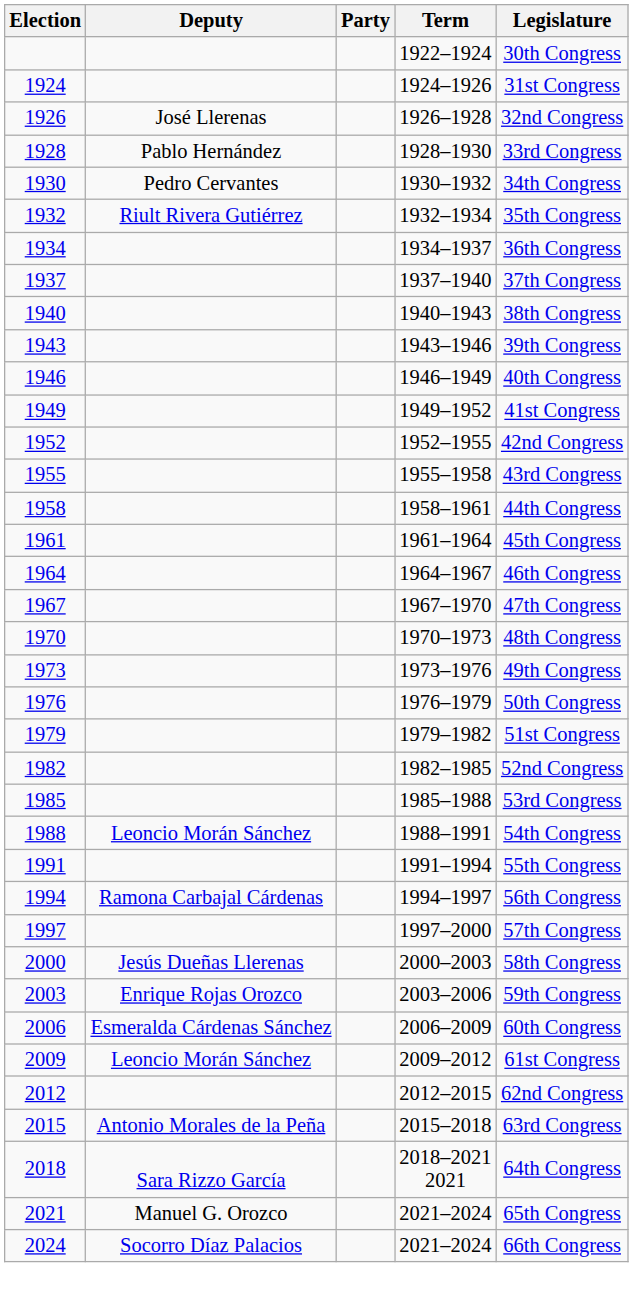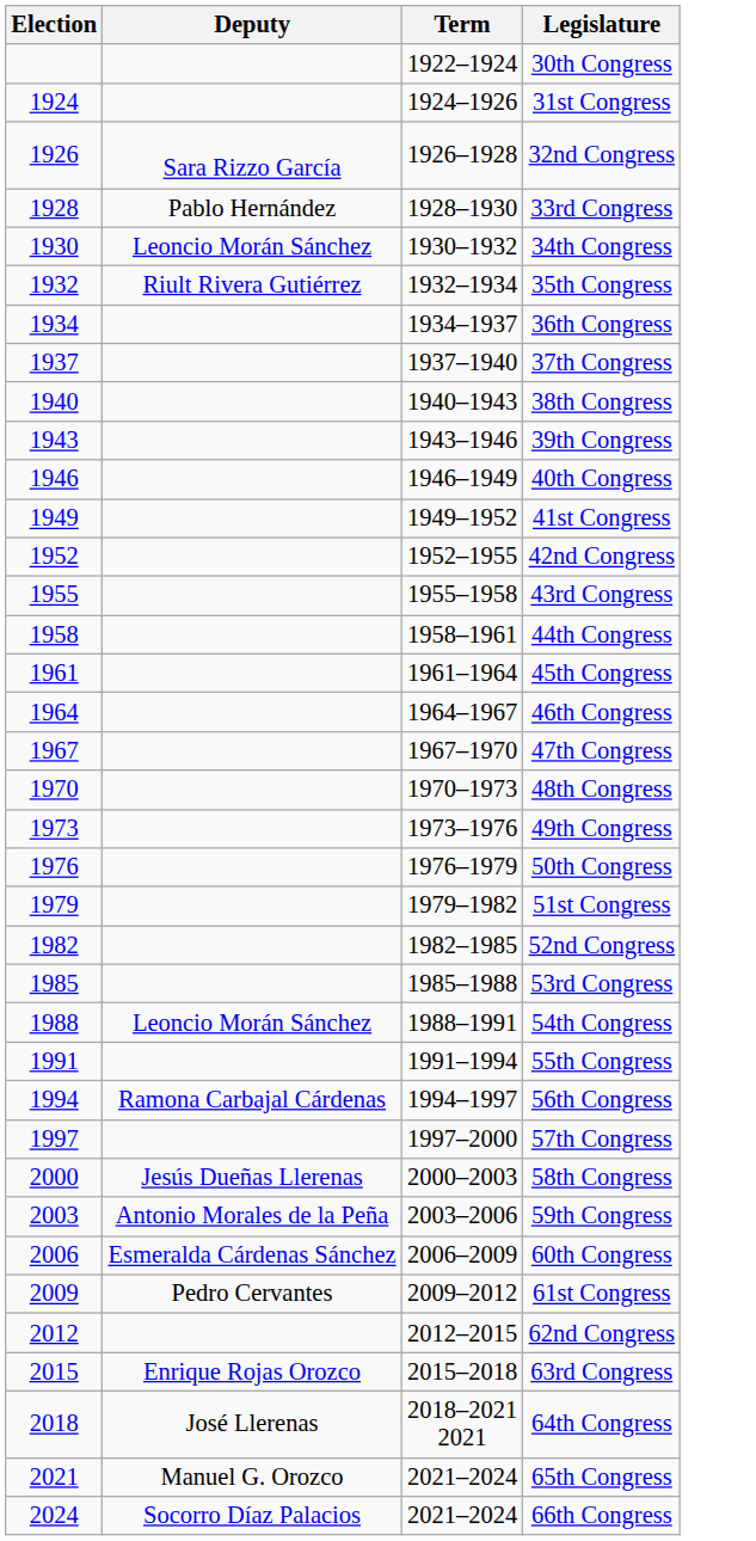- column: Party
1926 | Deputy: José Llerenas -> Sara Rizzo García
1930 | Deputy: Pedro Cervantes -> Leoncio Morán Sánchez
2003 | Deputy: Enrique Rojas Orozco -> Antonio Morales de la Peña
2009 | Deputy: Leoncio Morán Sánchez -> Pedro Cervantes
2015 | Deputy: Antonio Morales de la Peña -> Enrique Rojas Orozco
2018 | Deputy: Sara Rizzo García -> José Llerenas
